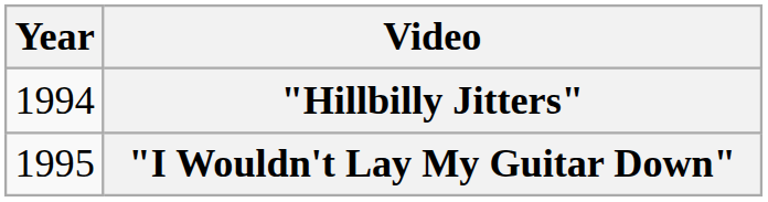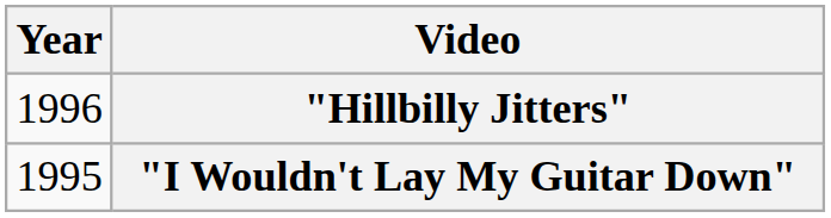"Hillbilly Jitters" | Year: 1994 -> 1996
